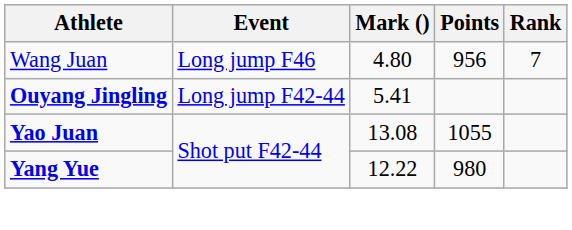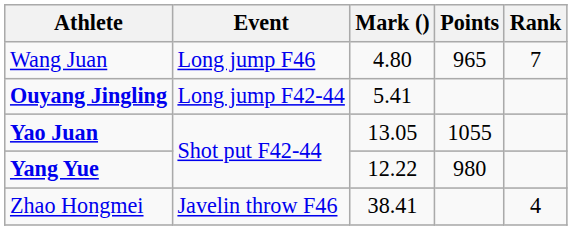Wang Juan | Points: 956 -> 965
Yao Juan | Mark (): 13.08 -> 13.05
+ row: Zhao Hongmei | Javelin throw F46 | 38.41 | 4
